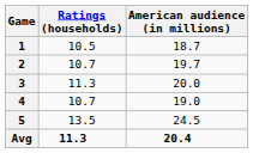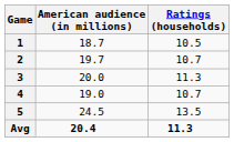columns swapped: Ratings (households) <-> American audience (in millions)
